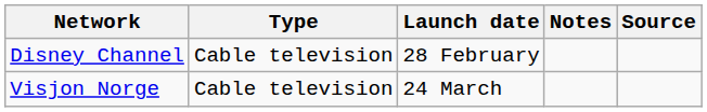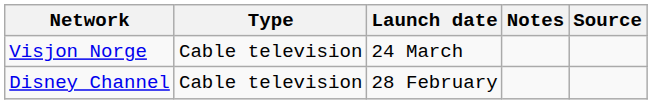rows swapped: Disney Channel <-> Visjon Norge
